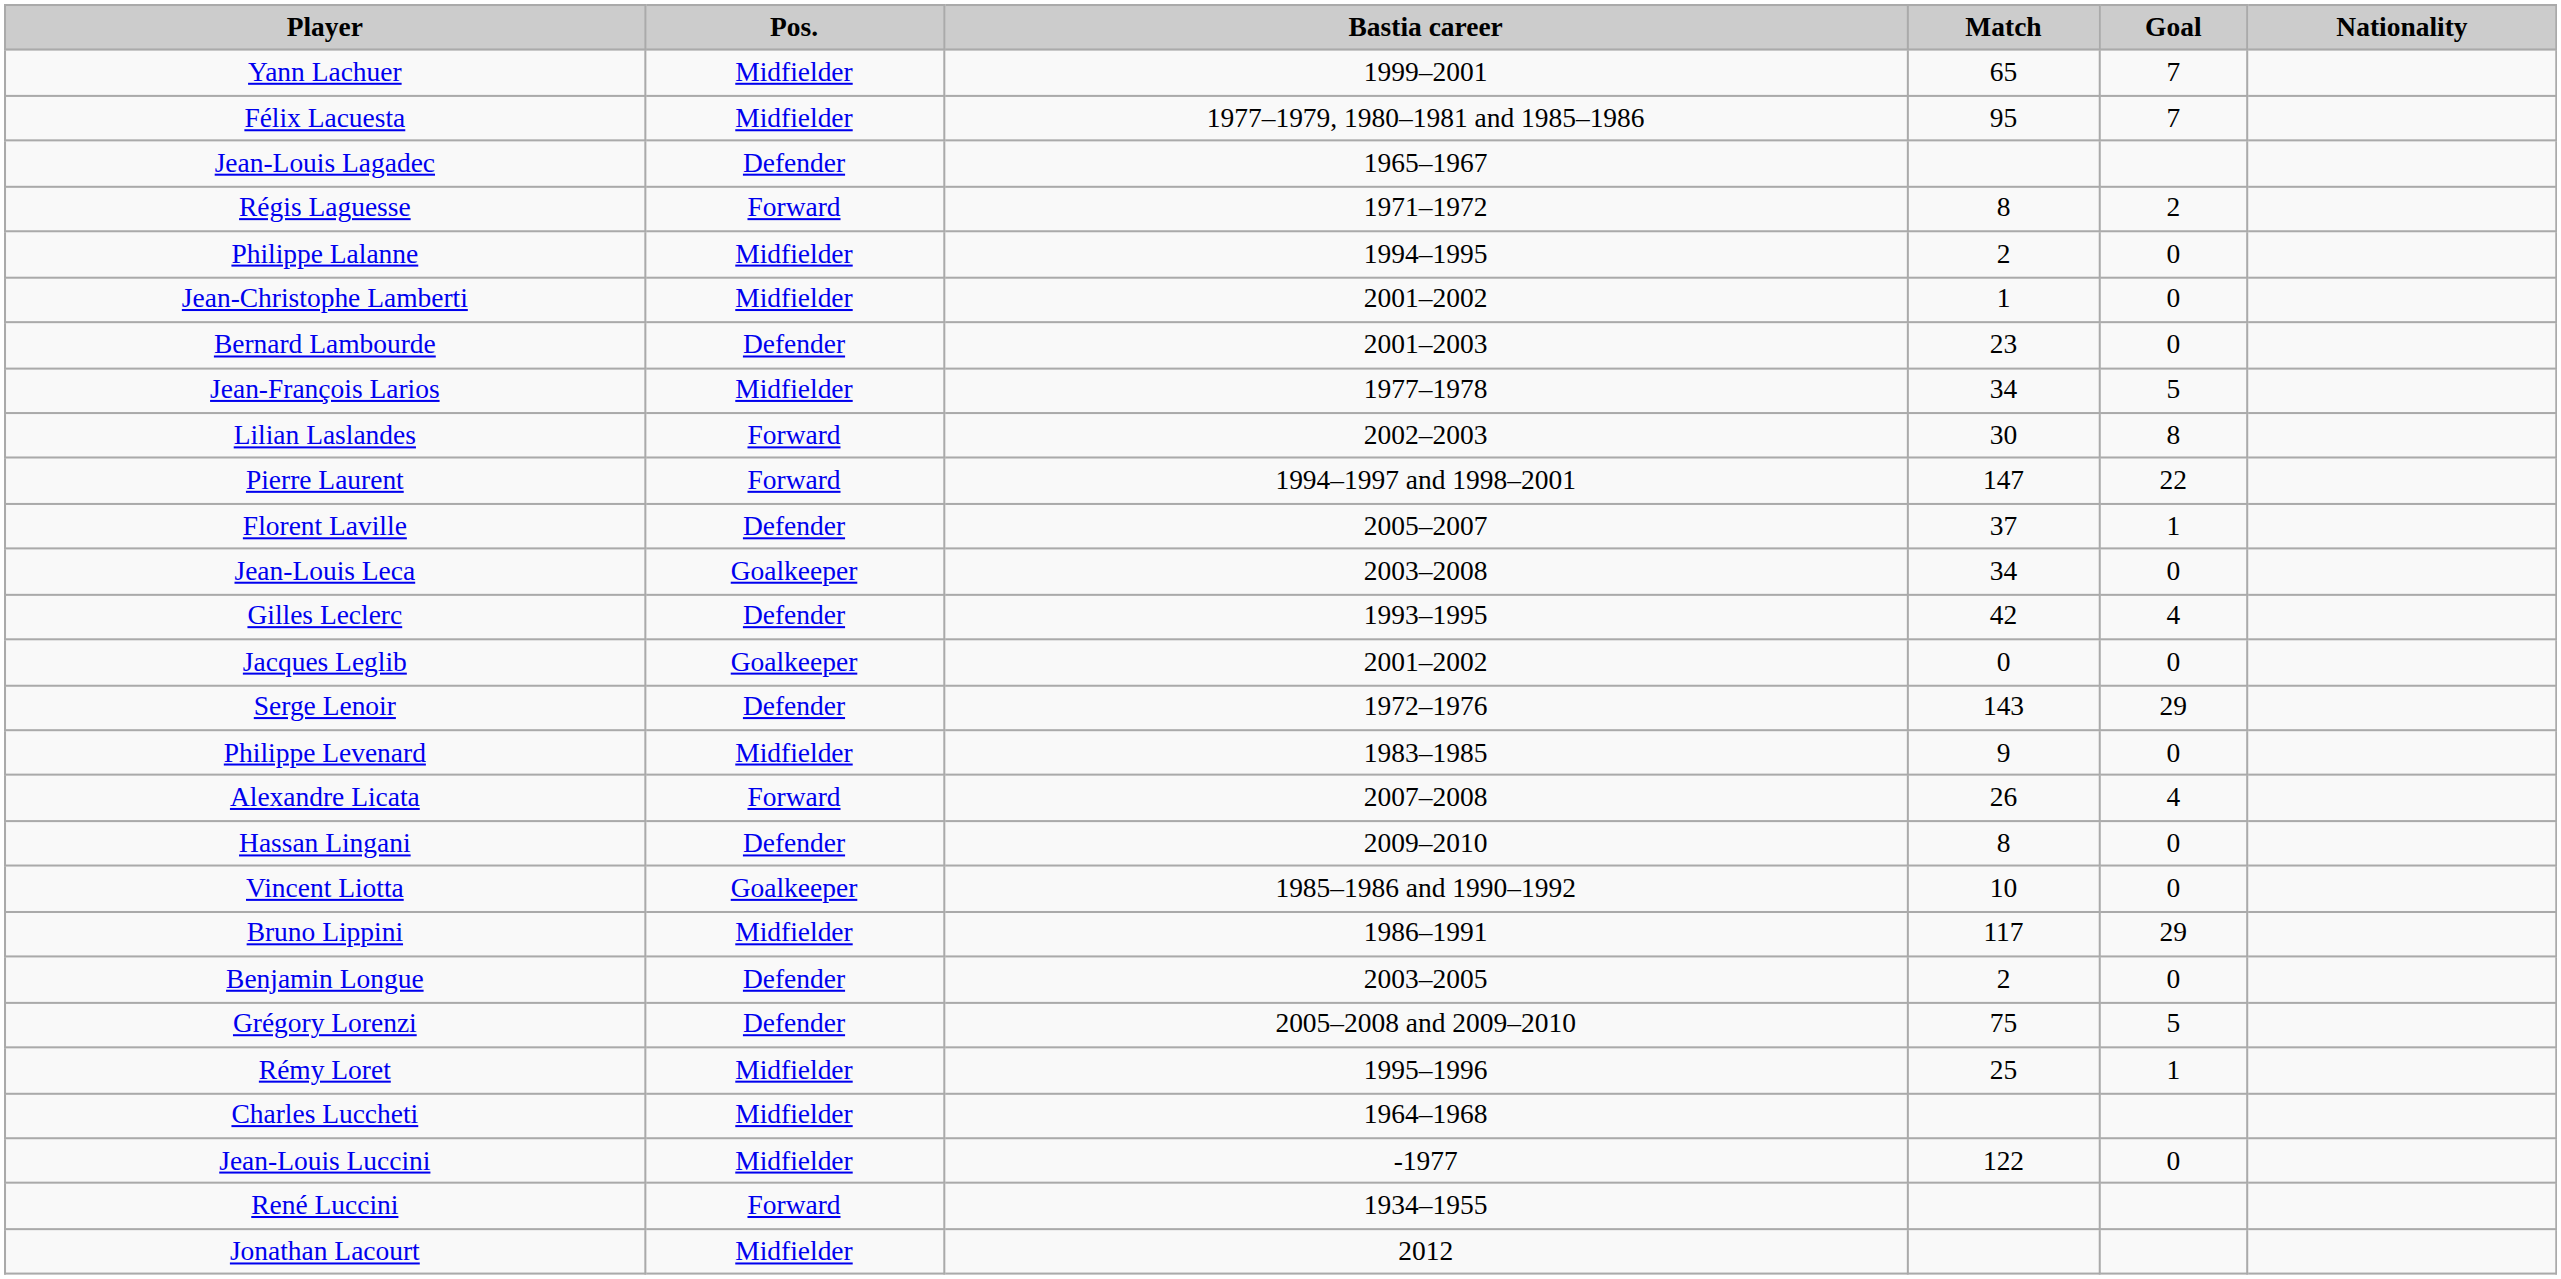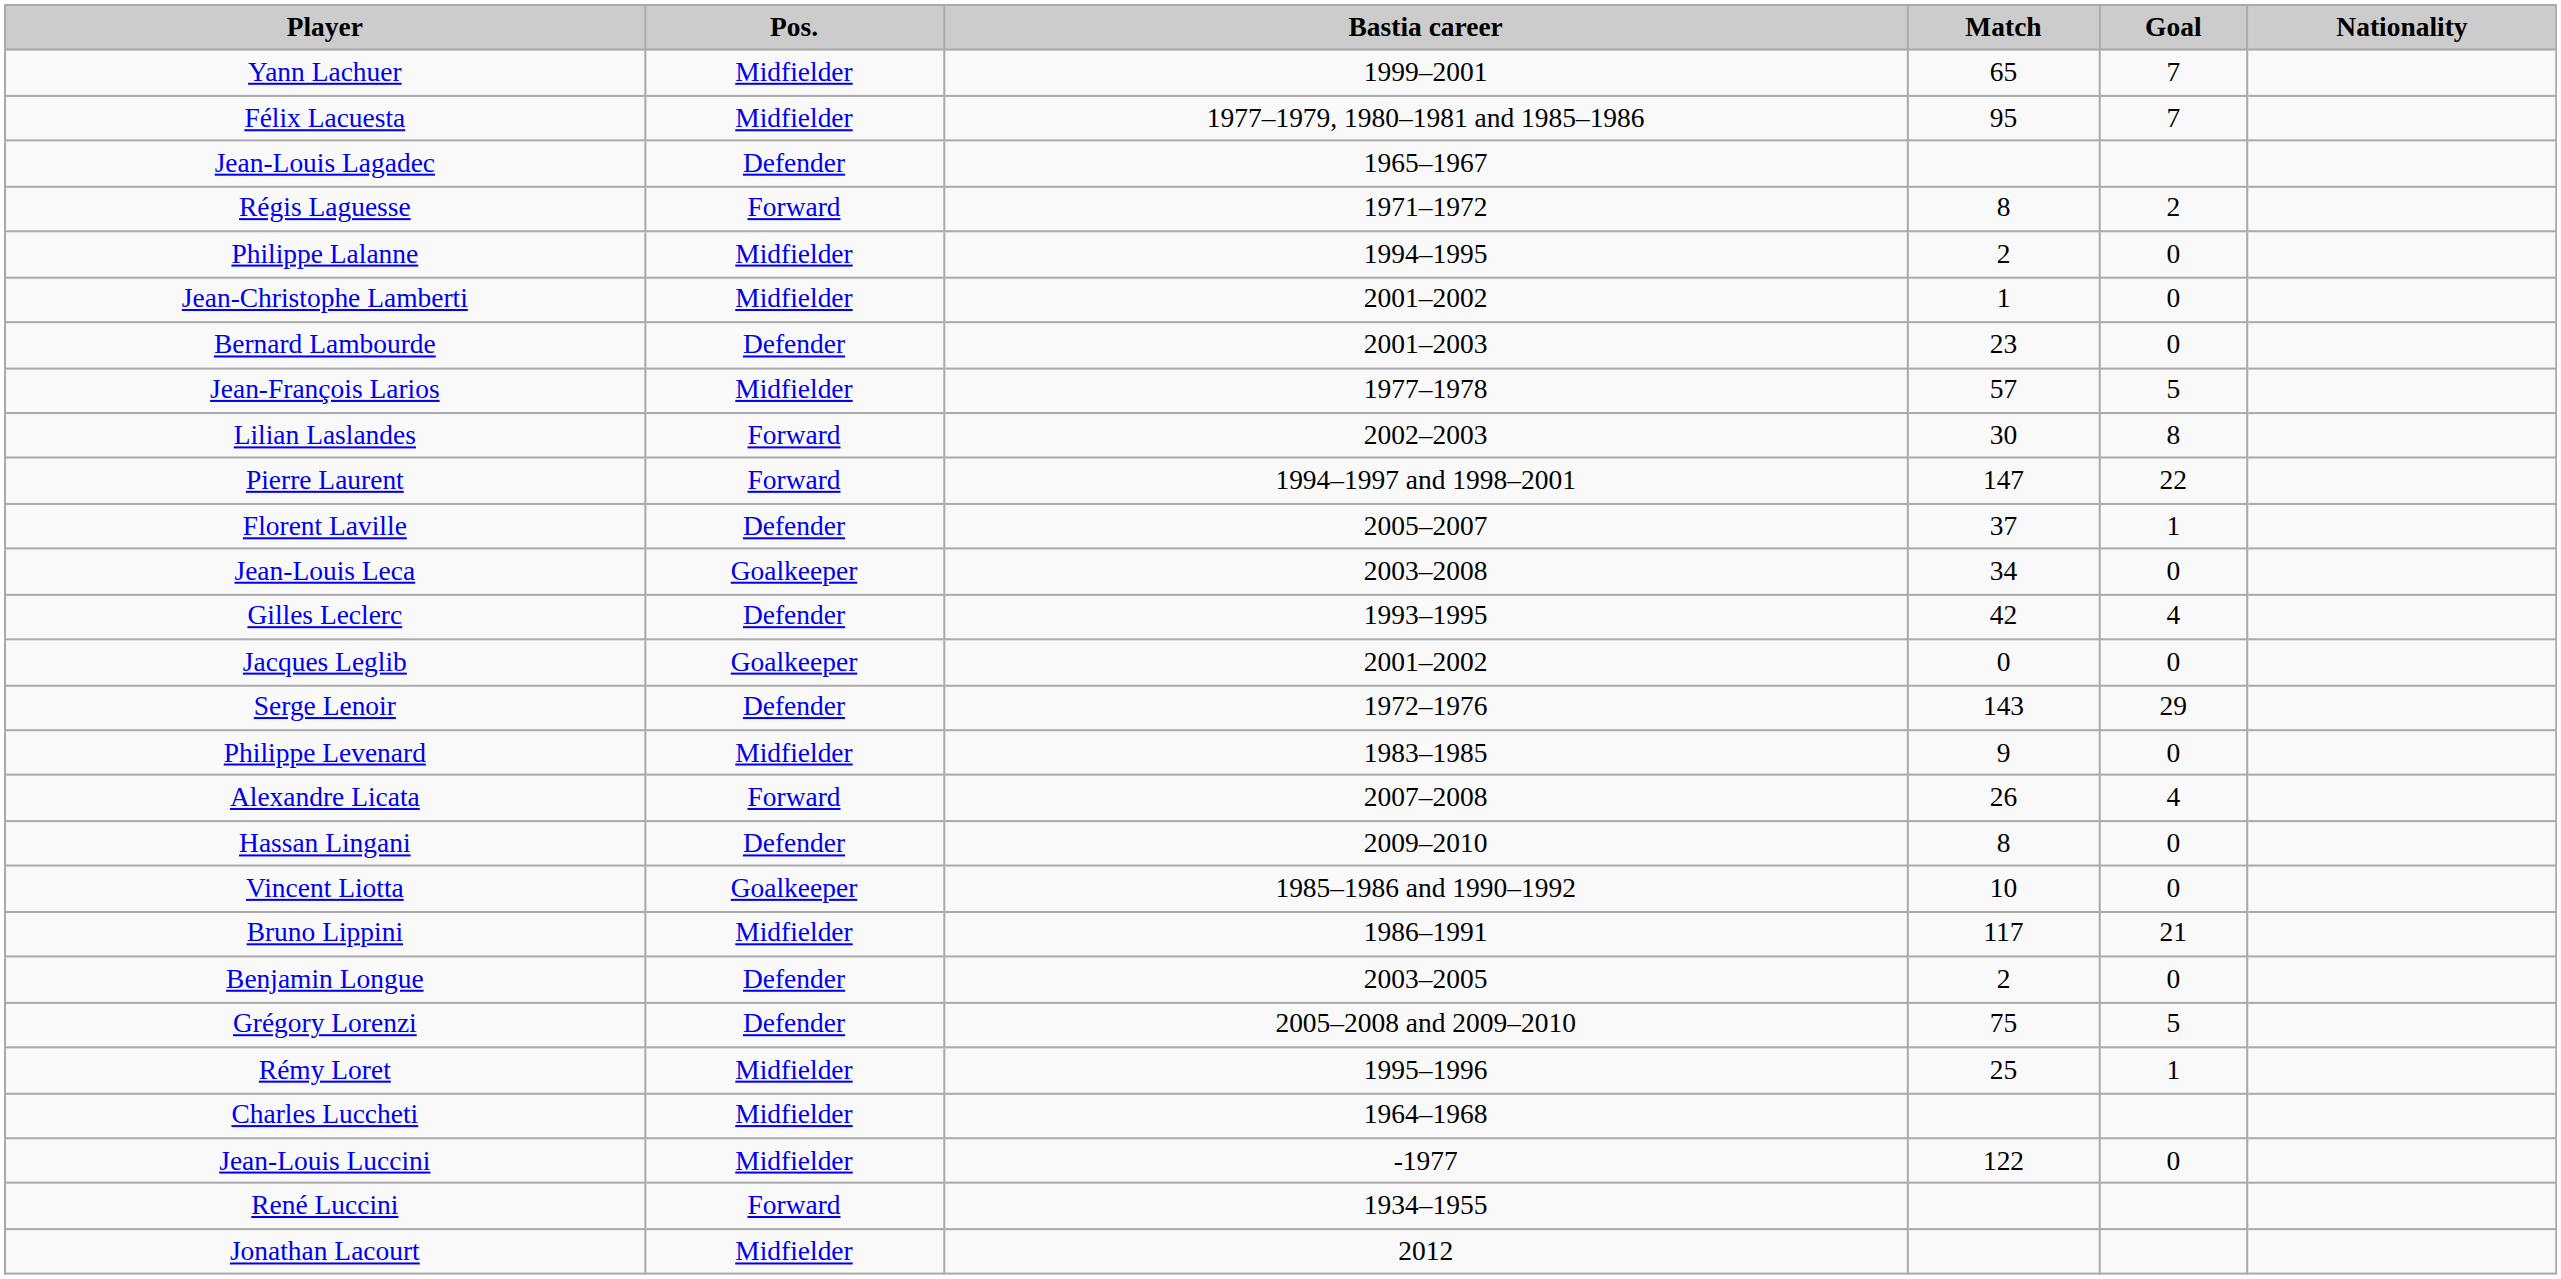Jean-François Larios | Match: 34 -> 57
Bruno Lippini | Goal: 29 -> 21
